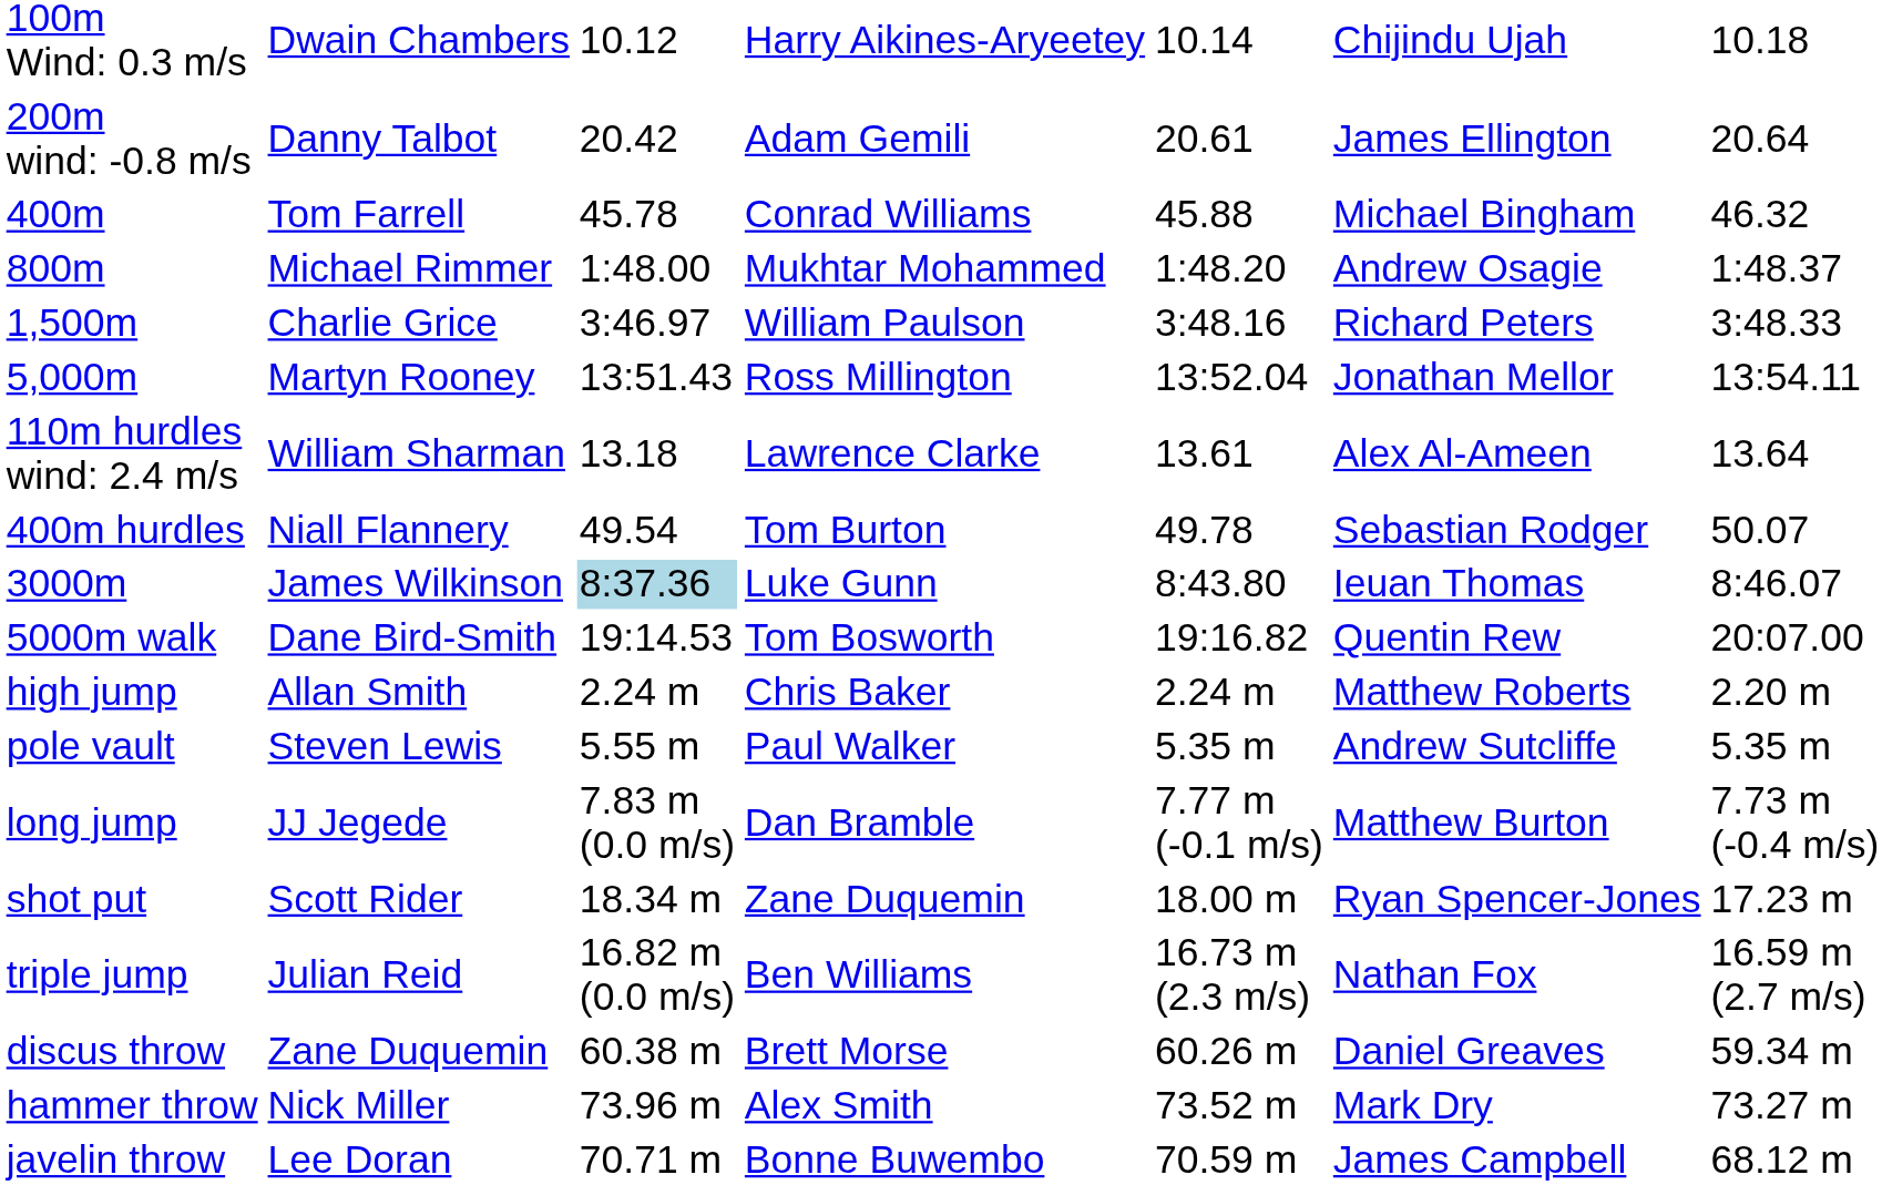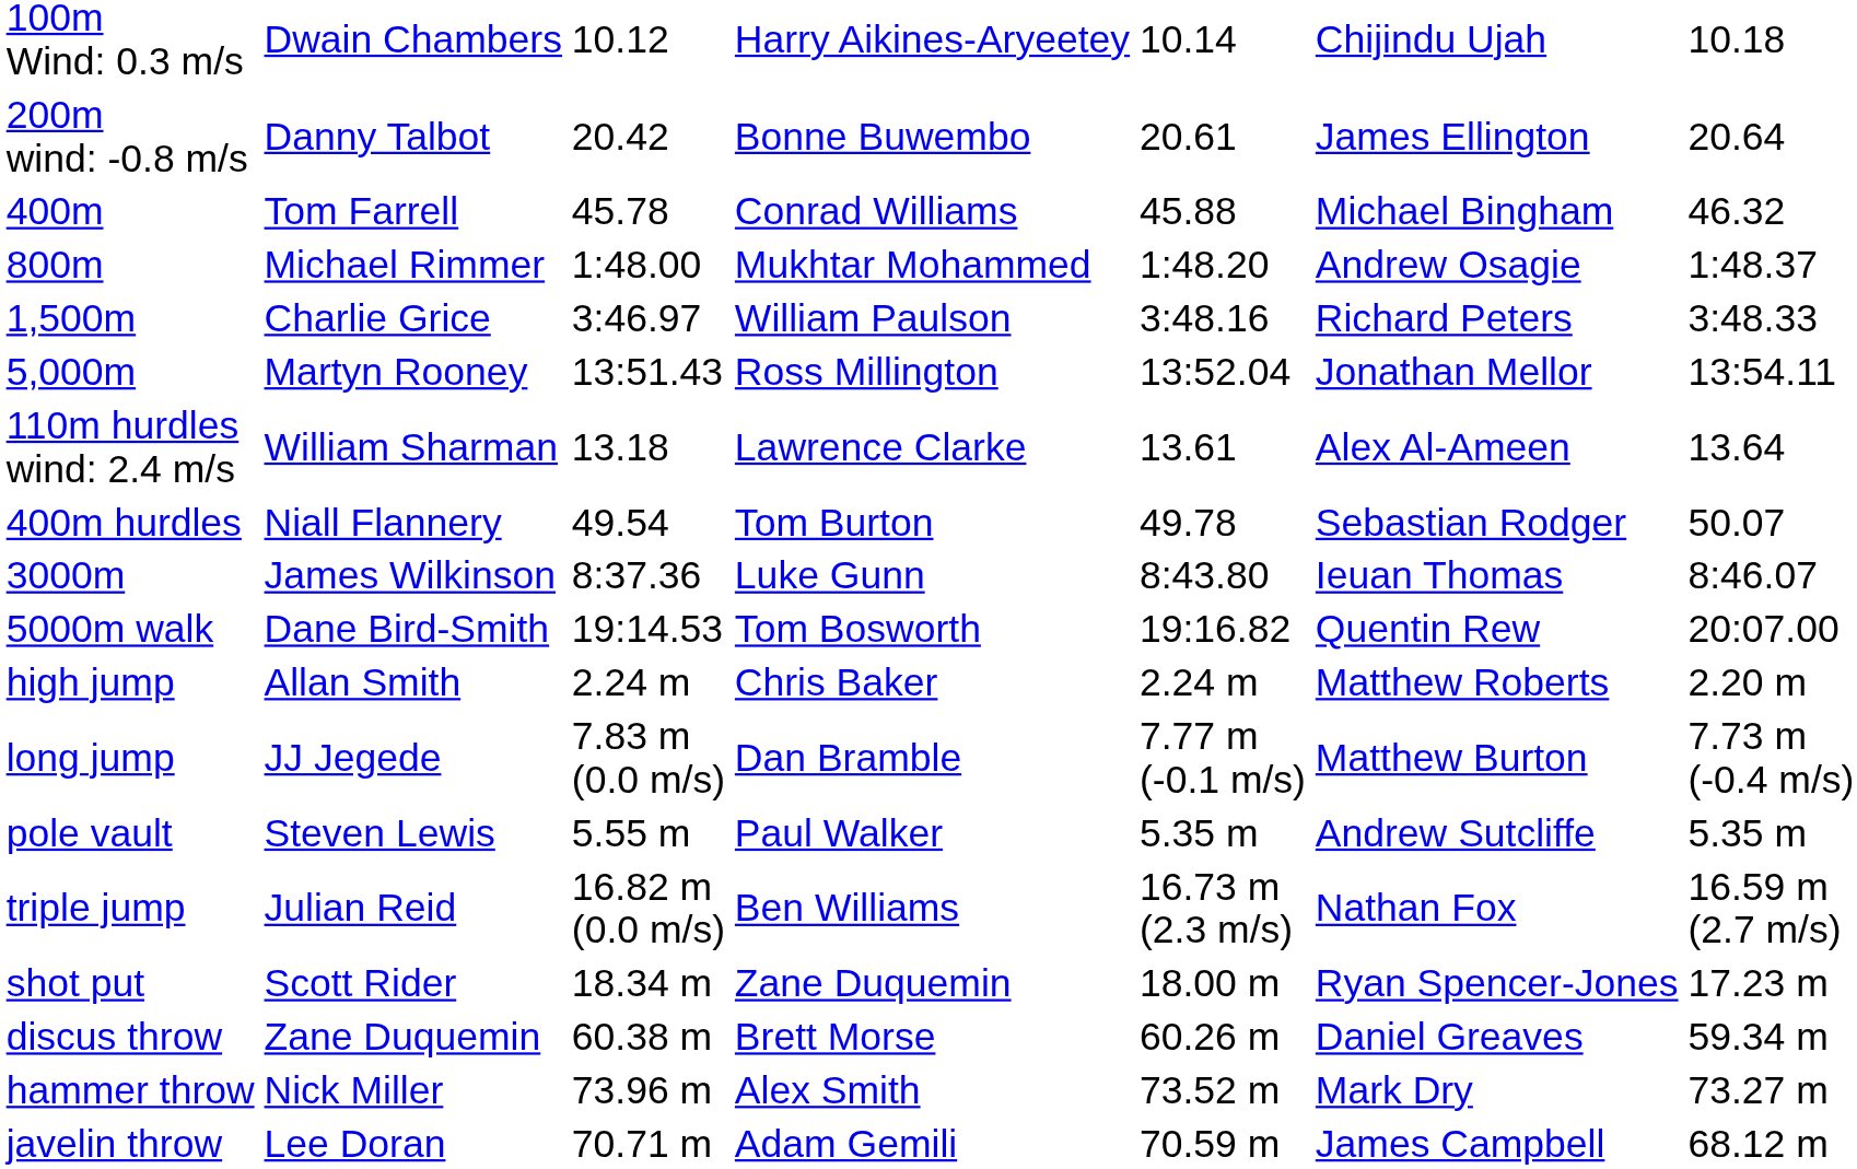200m wind: -0.8 m/s | column 4: Adam Gemili -> Bonne Buwembo
3000m | column 3: lightblue background -> no background
rows swapped: pole vault <-> long jump
rows swapped: triple jump <-> shot put
javelin throw | column 4: Bonne Buwembo -> Adam Gemili
